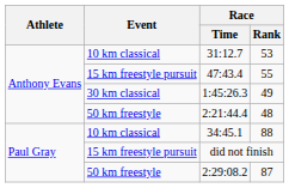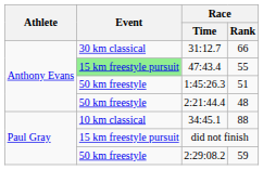31:12.7 | Event: 10 km classical -> 30 km classical
31:12.7 | Race / Rank: 53 -> 66
47:43.4 | Event: no background -> lightgreen background
1:45:26.3 | Event: 30 km classical -> 50 km freestyle
1:45:26.3 | Race / Rank: 49 -> 51
2:29:08.2 | Race / Rank: 87 -> 59
